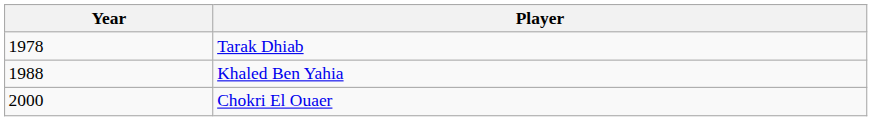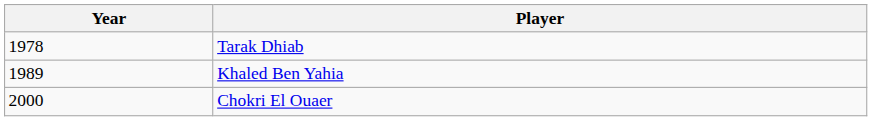Khaled Ben Yahia | Year: 1988 -> 1989
